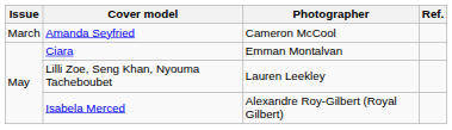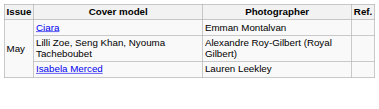- row: March | Amanda Seyfried | Cameron McCool
Lilli Zoe, Seng Khan, Nyouma Tacheboubet | Photographer: Lauren Leekley -> Alexandre Roy-Gilbert (Royal Gilbert)
Isabela Merced | Photographer: Alexandre Roy-Gilbert (Royal Gilbert) -> Lauren Leekley
